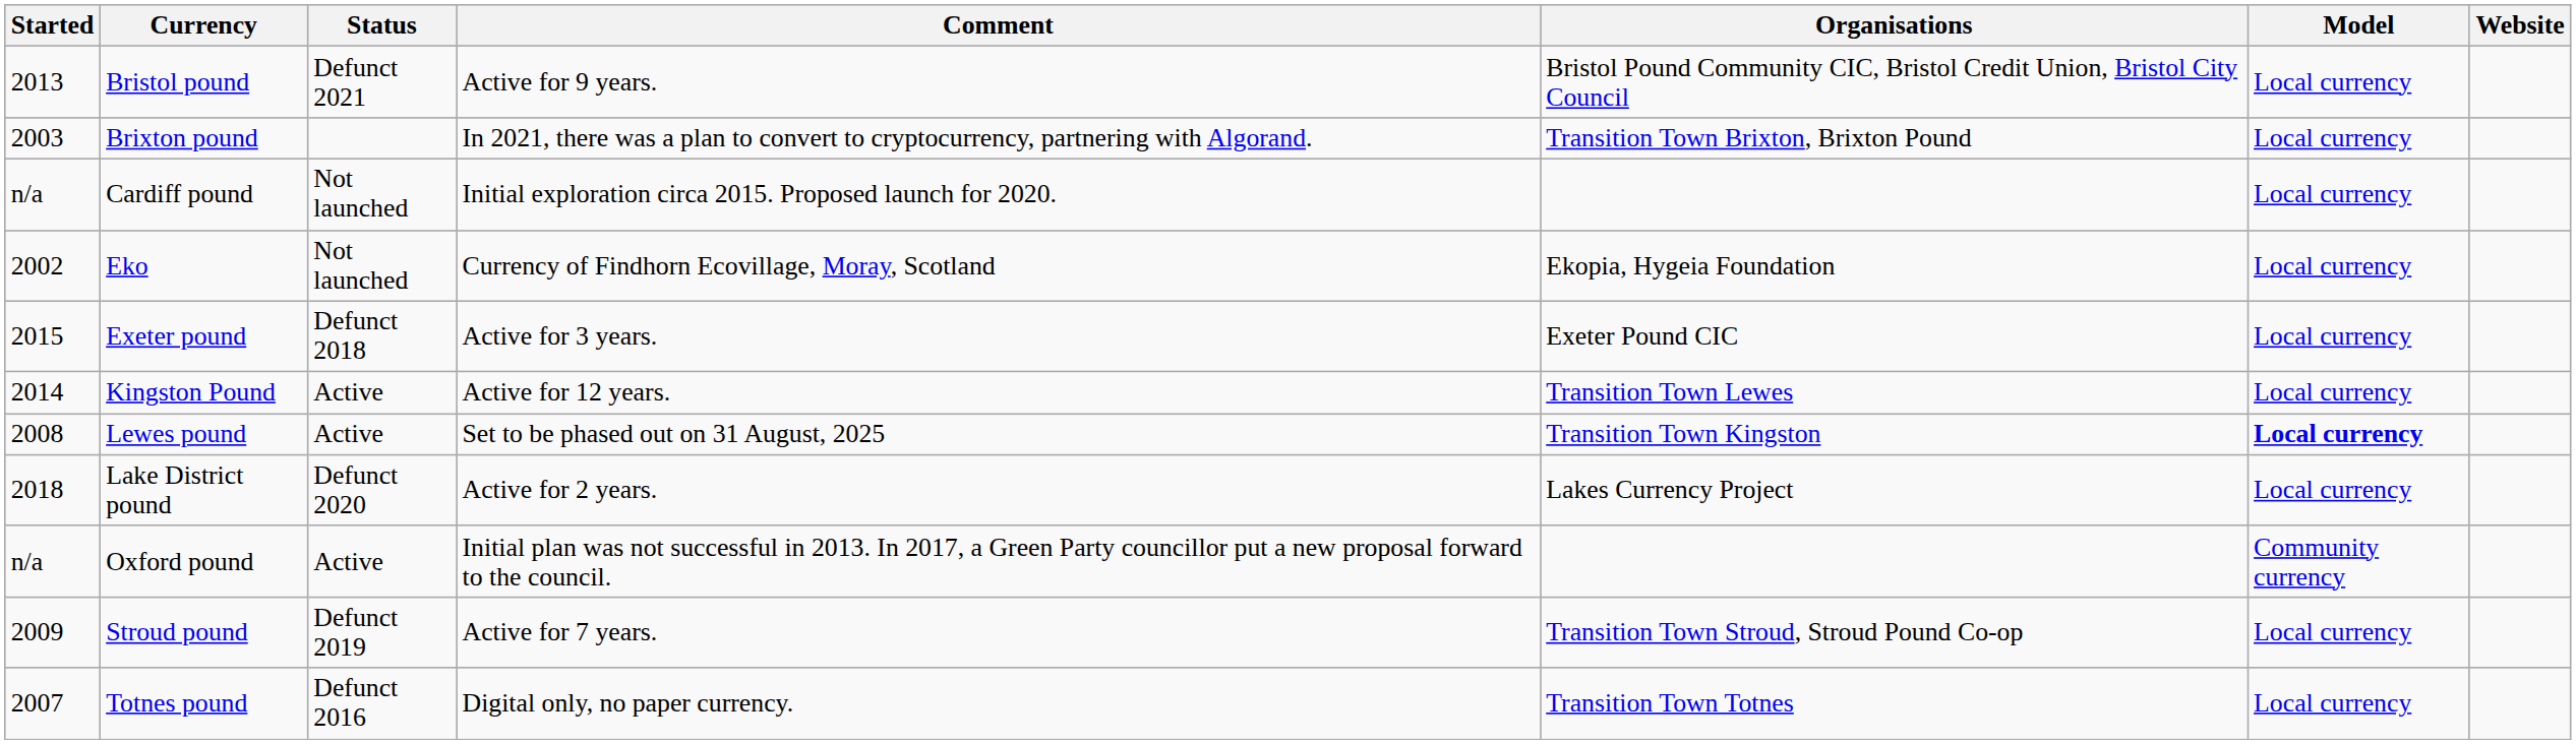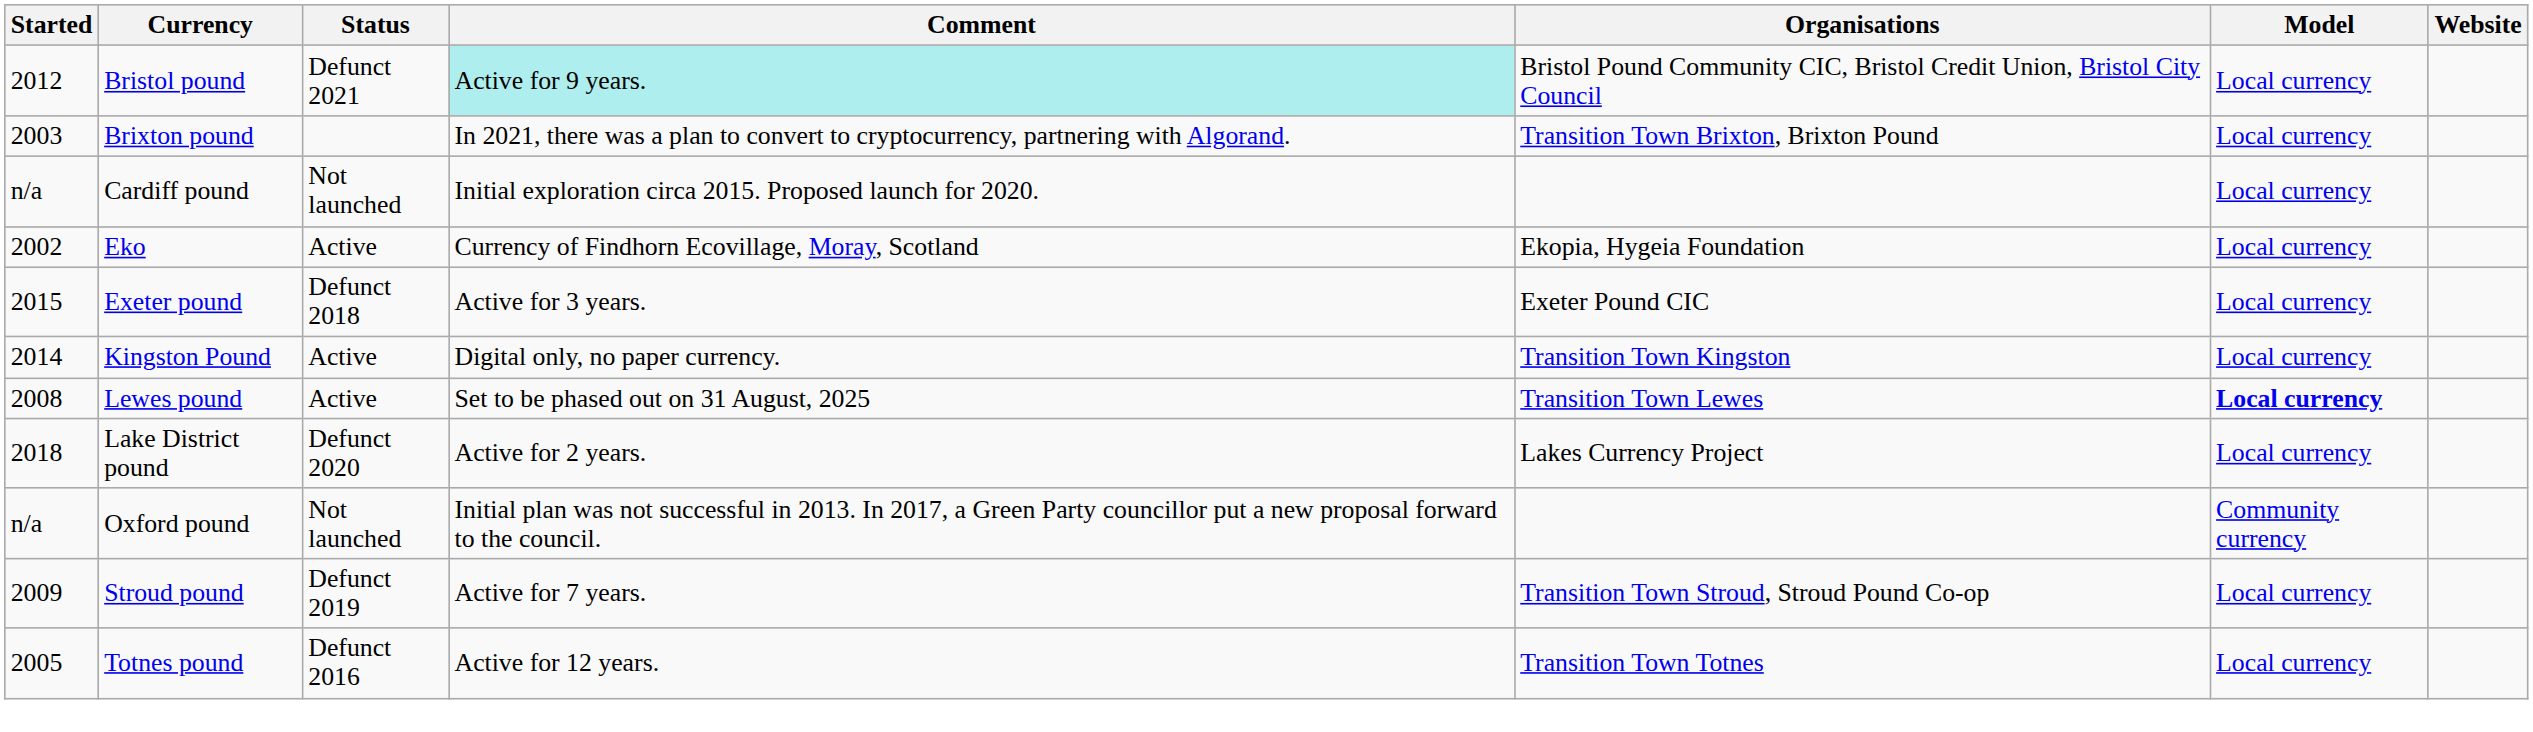Bristol pound | Started: 2013 -> 2012
Bristol pound | Comment: no background -> paleturquoise background
Eko | Status: Not launched -> Active
Kingston Pound | Comment: Active for 12 years. -> Digital only, no paper currency.
Kingston Pound | Organisations: Transition Town Lewes -> Transition Town Kingston
Lewes pound | Organisations: Transition Town Kingston -> Transition Town Lewes
Oxford pound | Status: Active -> Not launched
Totnes pound | Started: 2007 -> 2005
Totnes pound | Comment: Digital only, no paper currency. -> Active for 12 years.
